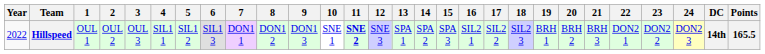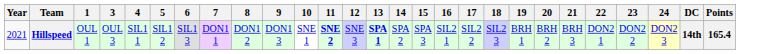- column: 2 | OUL 2
Hillspeed | Year: 2022 -> 2021
Hillspeed | 13: normal -> bold
Hillspeed | Points: 165.5 -> 165.4
